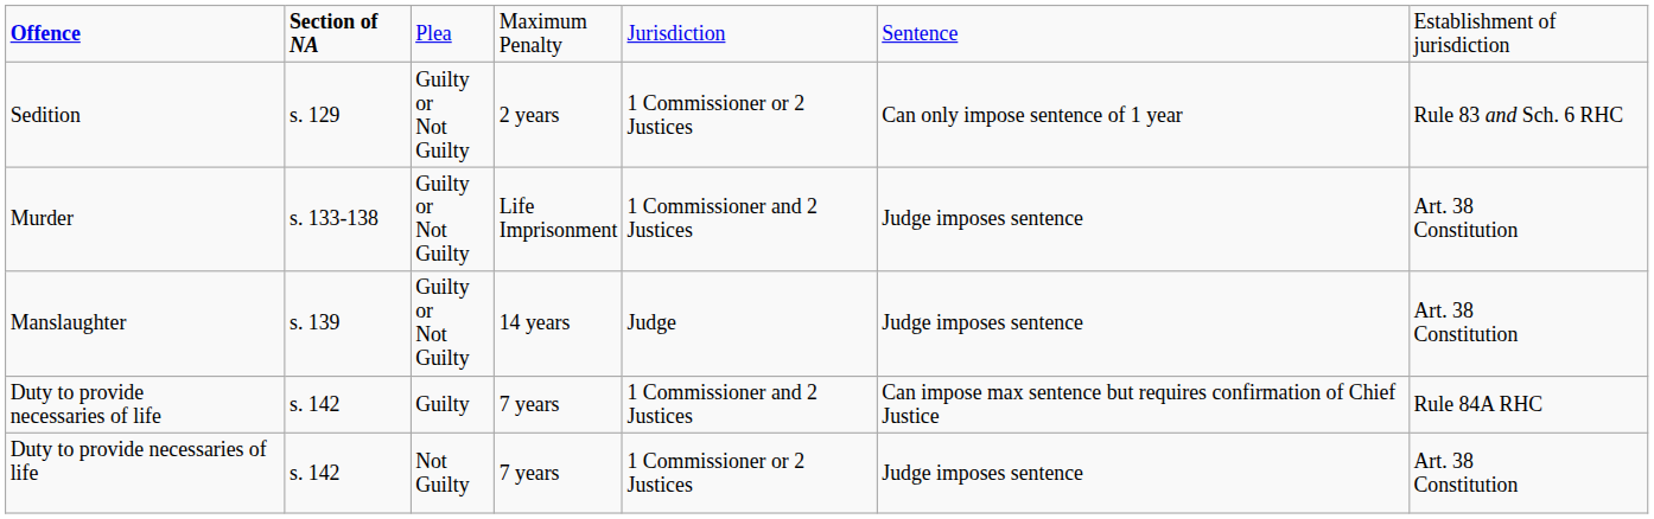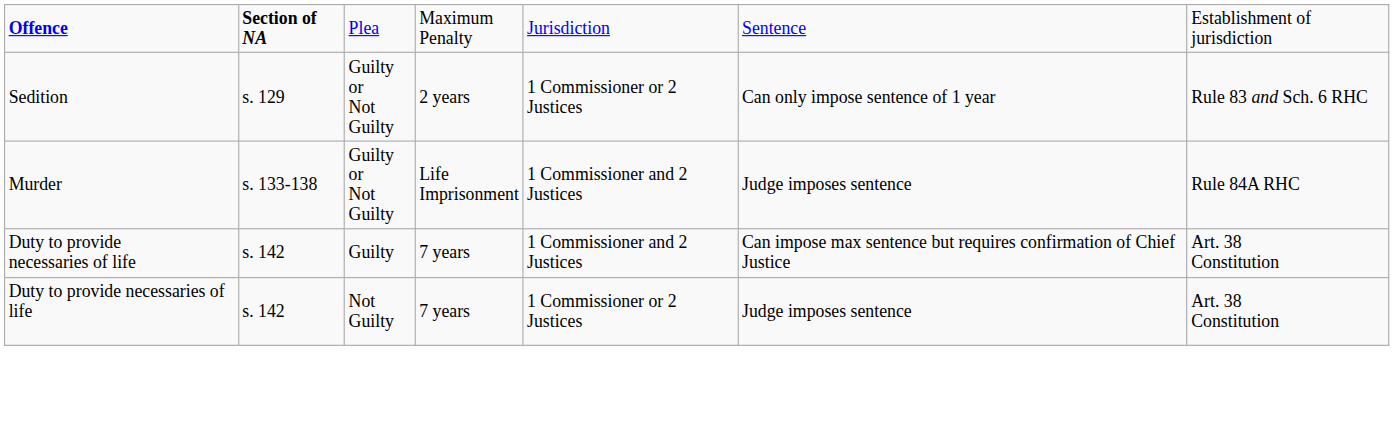Murder | column 7: Art. 38 Constitution -> Rule 84A RHC
- row: Manslaughter | s. 139 | Guilty or Not Guilty | 14 years | Judge | Judge imposes sentence | Art. 38 Constitution
Duty to provide necessaries of life / Guilty | column 7: Rule 84A RHC -> Art. 38 Constitution
